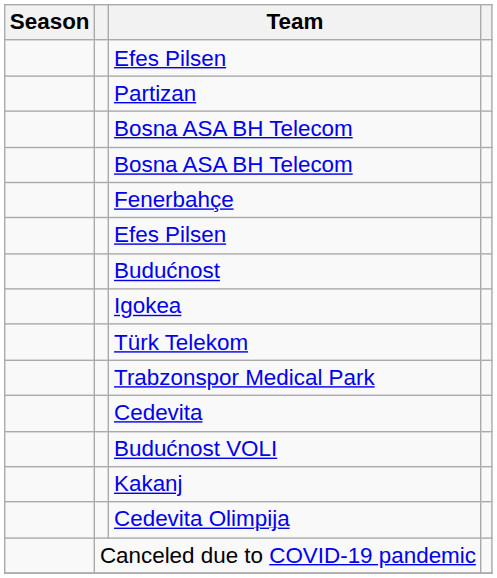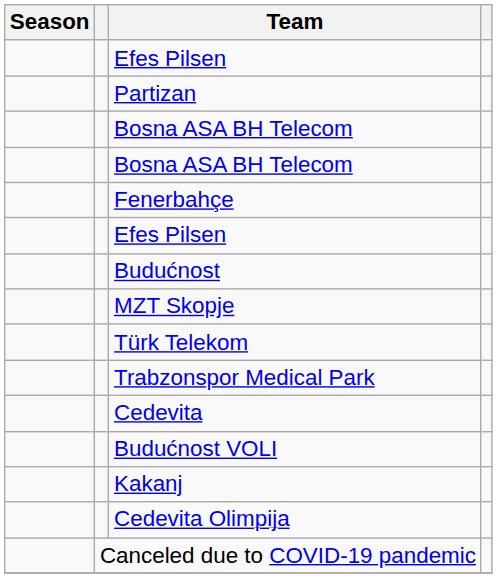+ row: MZT Skopje
- row: Igokea
